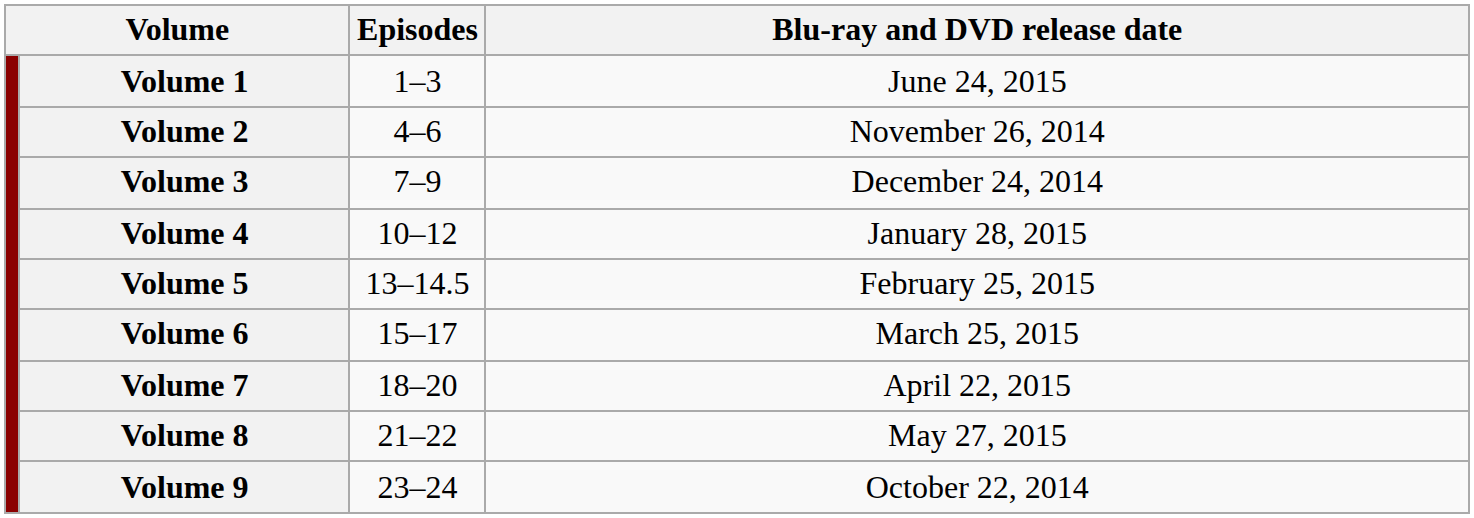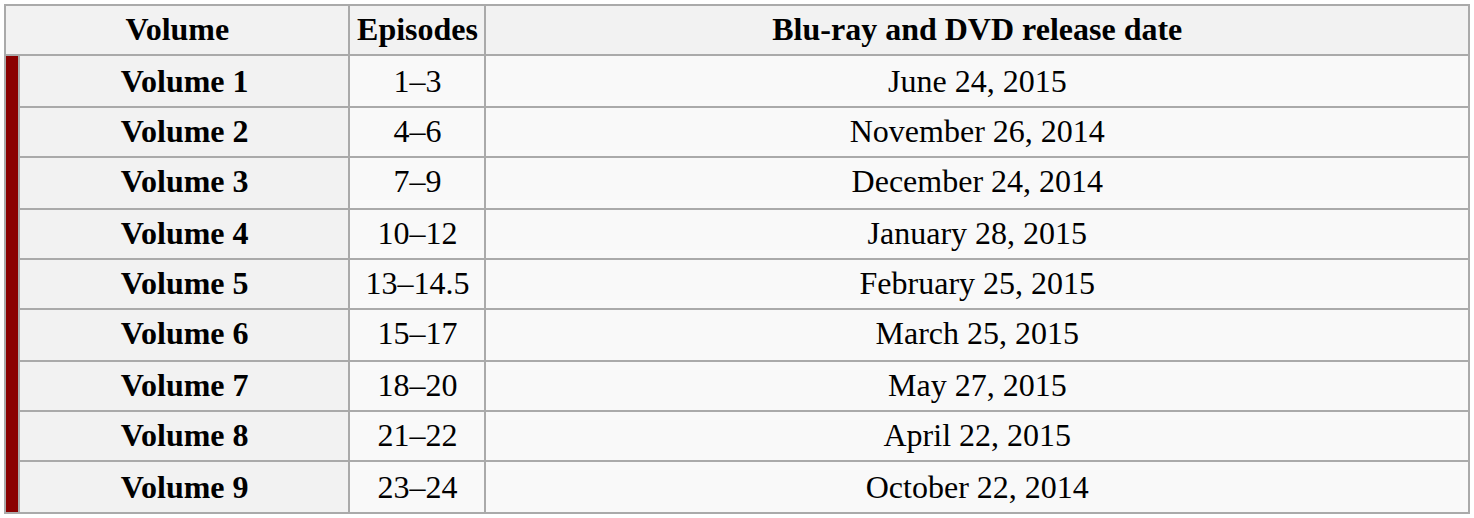Volume 7 | Blu-ray and DVD release date: April 22, 2015 -> May 27, 2015
Volume 8 | Blu-ray and DVD release date: May 27, 2015 -> April 22, 2015
